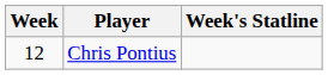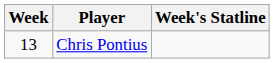Chris Pontius | Week: 12 -> 13
